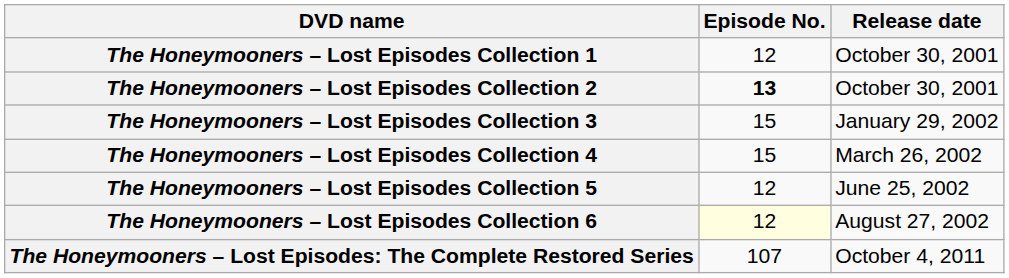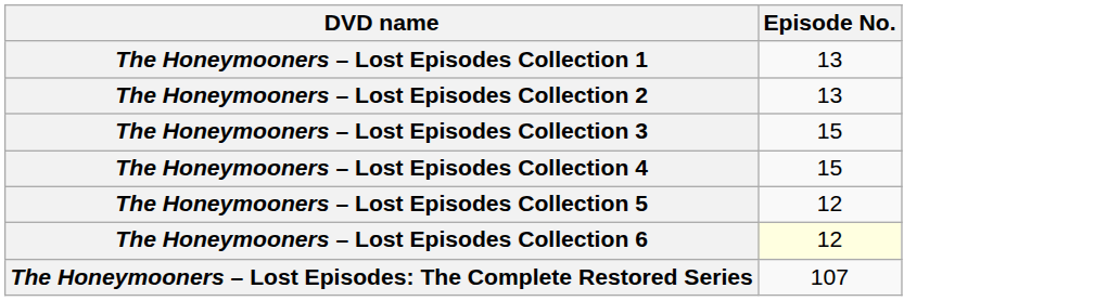- column: Release date | October 30, 2001 | October 30, 2001 | January 29, 2002 | March 26, 2002 | June 25, 2002 | August 27, 2002 | October 4, 2011
The Honeymooners – Lost Episodes Collection 1 | Episode No.: 12 -> 13
The Honeymooners – Lost Episodes Collection 2 | Episode No.: bold -> normal
